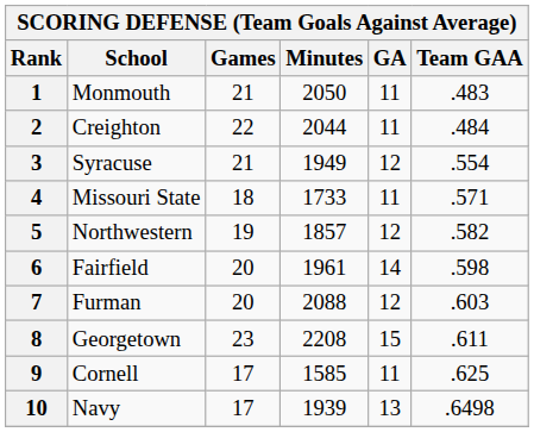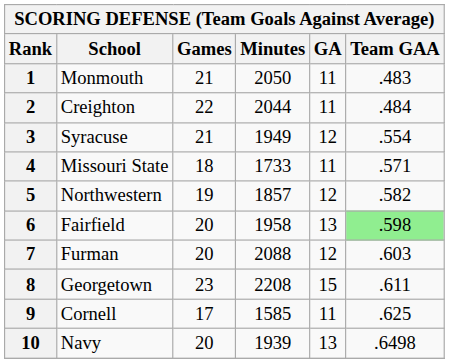6 | Minutes: 1961 -> 1958
6 | GA: 14 -> 13
6 | Team GAA: no background -> lightgreen background
10 | Games: 17 -> 20
